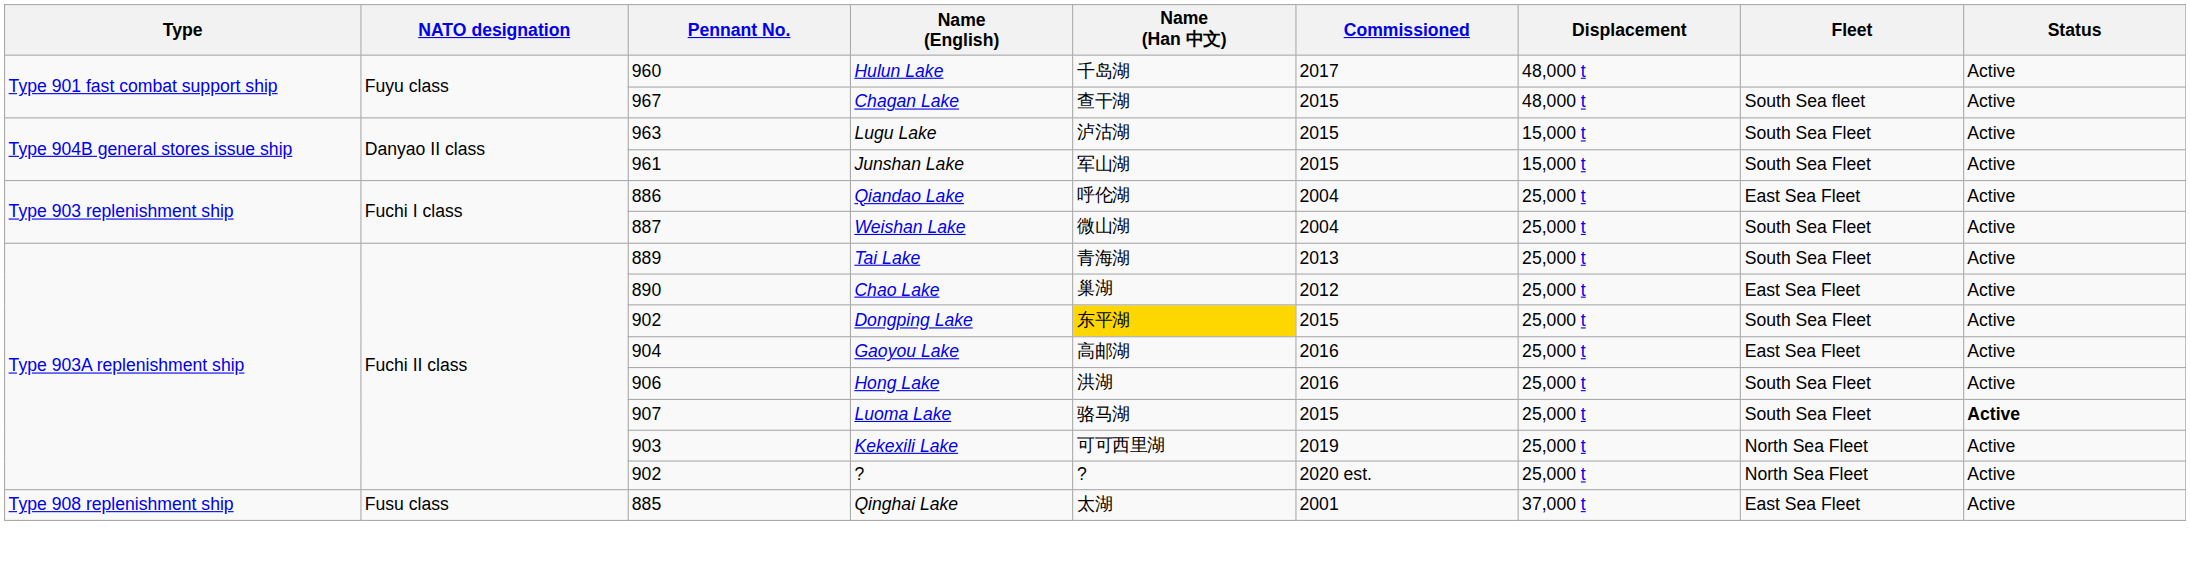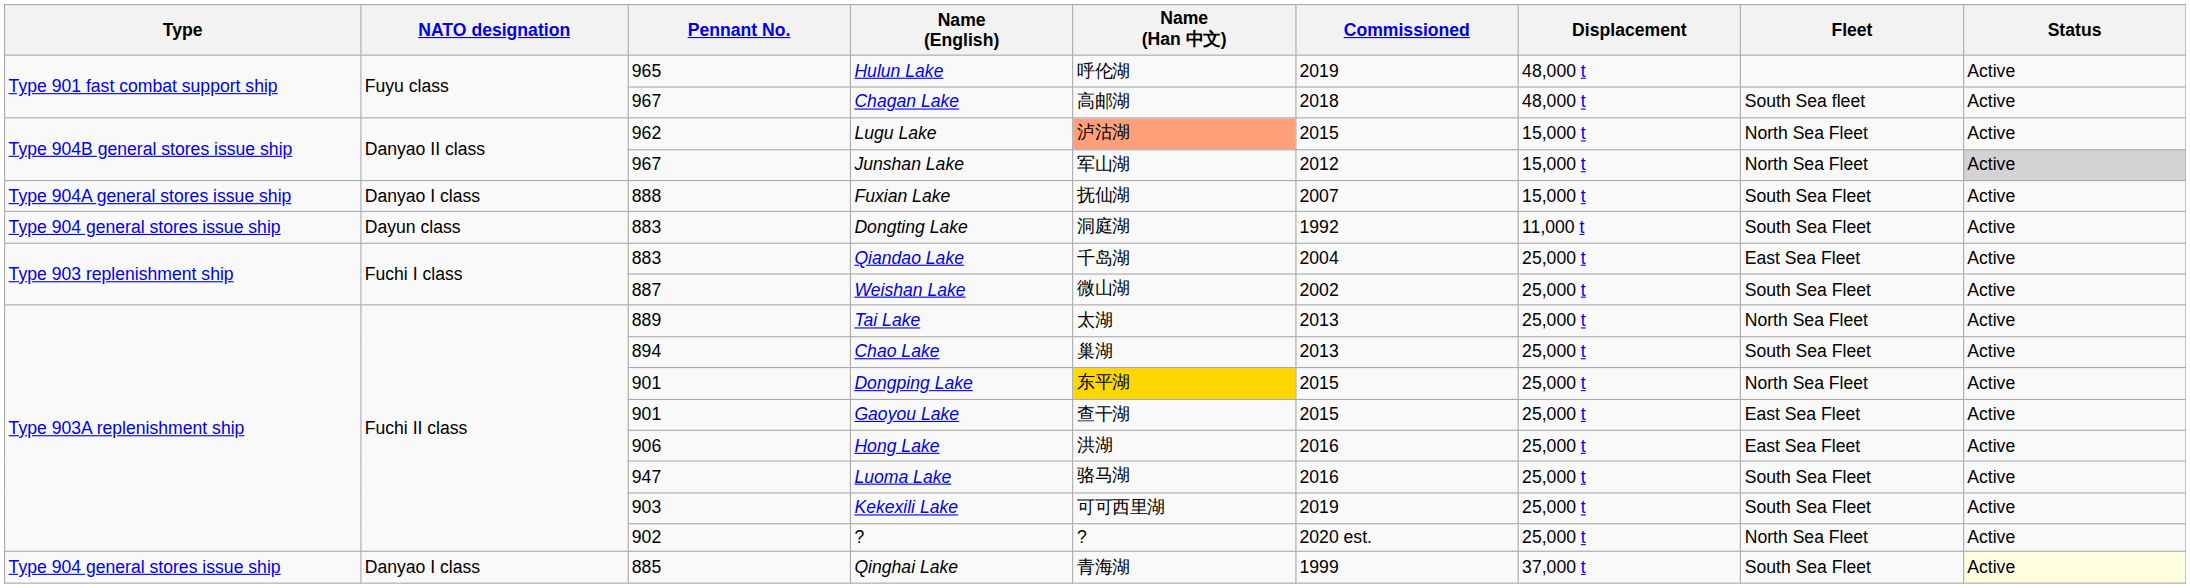Hulun Lake | Pennant No.: 960 -> 965
Hulun Lake | Name (Han 中文): 千岛湖 -> 呼伦湖
Hulun Lake | Commissioned: 2017 -> 2019
Chagan Lake | Name (Han 中文): 查干湖 -> 高邮湖
Chagan Lake | Commissioned: 2015 -> 2018
Lugu Lake | Pennant No.: 963 -> 962
Lugu Lake | Name (Han 中文): no background -> lightsalmon background
Lugu Lake | Fleet: South Sea Fleet -> North Sea Fleet
Junshan Lake | Pennant No.: 961 -> 967
Junshan Lake | Commissioned: 2015 -> 2012
Junshan Lake | Fleet: South Sea Fleet -> North Sea Fleet
Junshan Lake | Status: no background -> lightgrey background
+ row: Type 904A general stores issue ship | Danyao I class | 888 | Fuxian Lake | 抚仙湖 | 2007 | 15,000 t | South Sea Fleet | Active
+ row: Type 904 general stores issue ship | Dayun class | 883 | Dongting Lake | 洞庭湖 | 1992 | 11,000 t | South Sea Fleet | Active
Qiandao Lake | Pennant No.: 886 -> 883
Qiandao Lake | Name (Han 中文): 呼伦湖 -> 千岛湖
Weishan Lake | Commissioned: 2004 -> 2002
Tai Lake | Name (Han 中文): 青海湖 -> 太湖
Tai Lake | Fleet: South Sea Fleet -> North Sea Fleet
Chao Lake | Pennant No.: 890 -> 894
Chao Lake | Commissioned: 2012 -> 2013
Chao Lake | Fleet: East Sea Fleet -> South Sea Fleet
Dongping Lake | Pennant No.: 902 -> 901
Dongping Lake | Fleet: South Sea Fleet -> North Sea Fleet
Gaoyou Lake | Pennant No.: 904 -> 901
Gaoyou Lake | Name (Han 中文): 高邮湖 -> 查干湖
Gaoyou Lake | Commissioned: 2016 -> 2015
Hong Lake | Fleet: South Sea Fleet -> East Sea Fleet
Luoma Lake | Pennant No.: 907 -> 947
Luoma Lake | Commissioned: 2015 -> 2016
Luoma Lake | Status: bold -> normal
Kekexili Lake | Fleet: North Sea Fleet -> South Sea Fleet
Qinghai Lake | Type: Type 908 replenishment ship -> Type 904 general stores issue ship
Qinghai Lake | NATO designation: Fusu class -> Danyao I class
Qinghai Lake | Name (Han 中文): 太湖 -> 青海湖
Qinghai Lake | Commissioned: 2001 -> 1999
Qinghai Lake | Fleet: East Sea Fleet -> South Sea Fleet
Qinghai Lake | Status: no background -> lightyellow background
